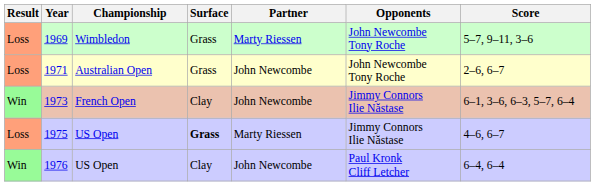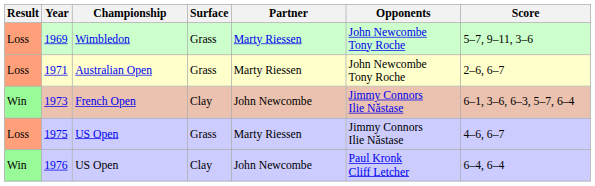1971 | Partner: John Newcombe -> Marty Riessen
1975 | Surface: bold -> normal
